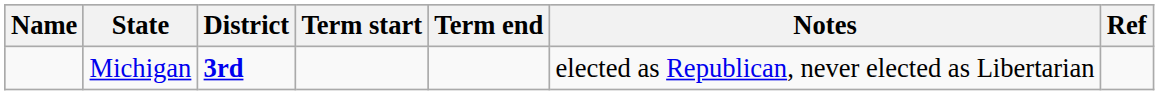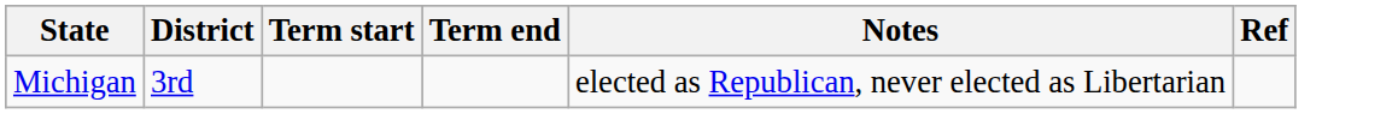- column: Name
Michigan | District: bold -> normal
